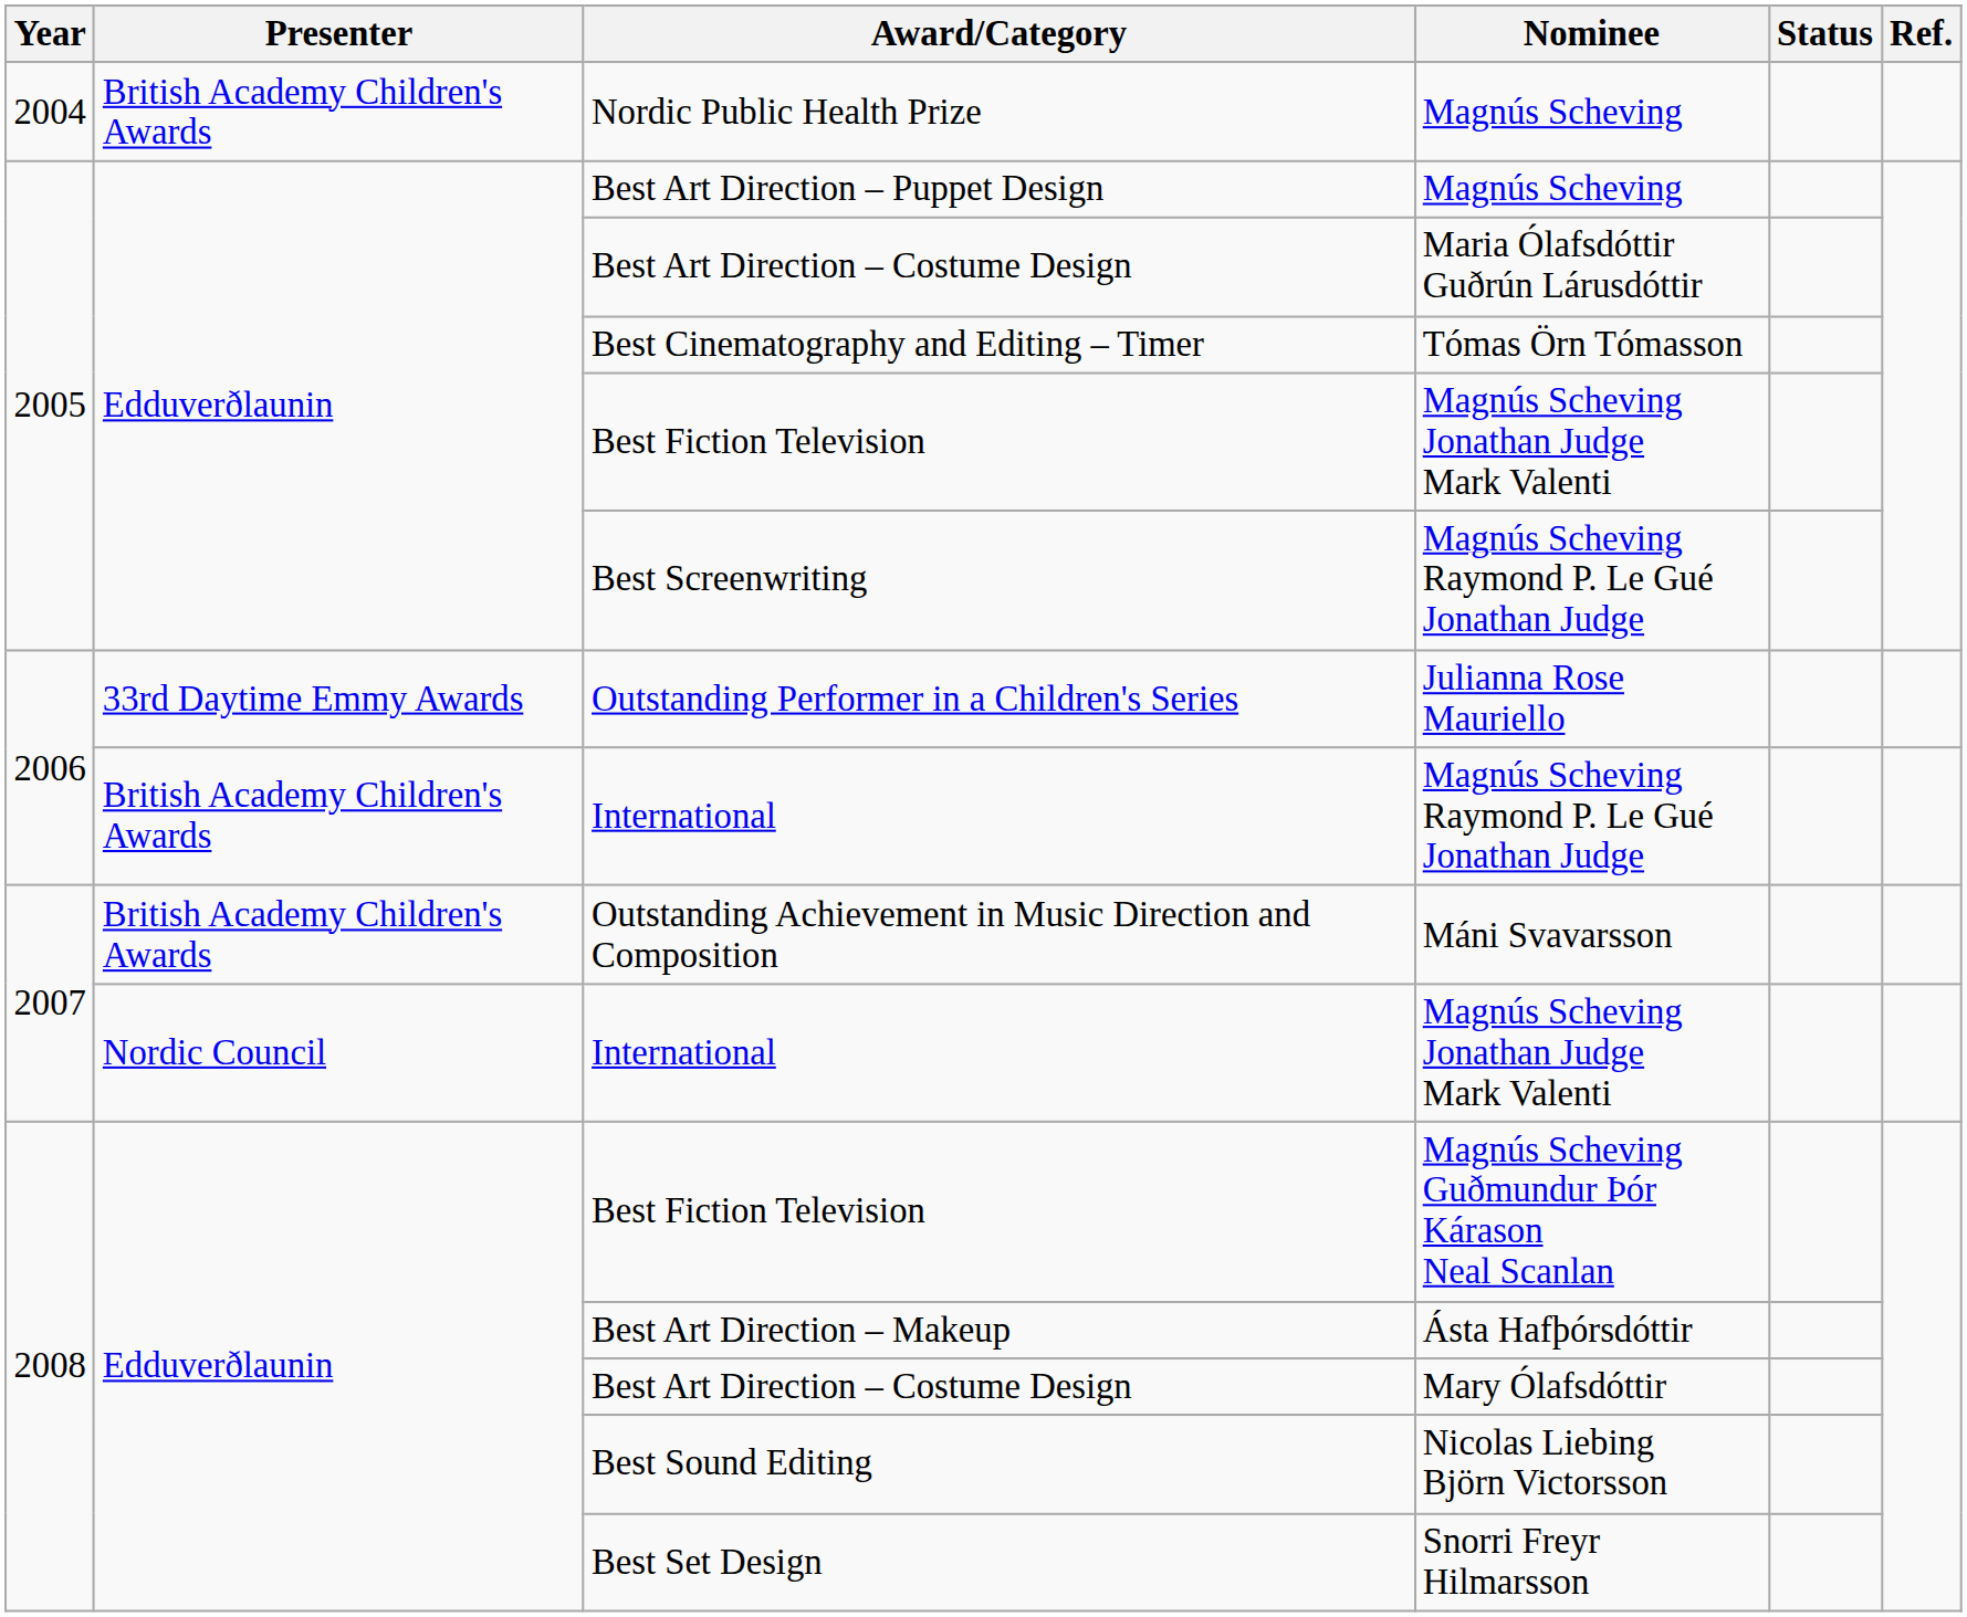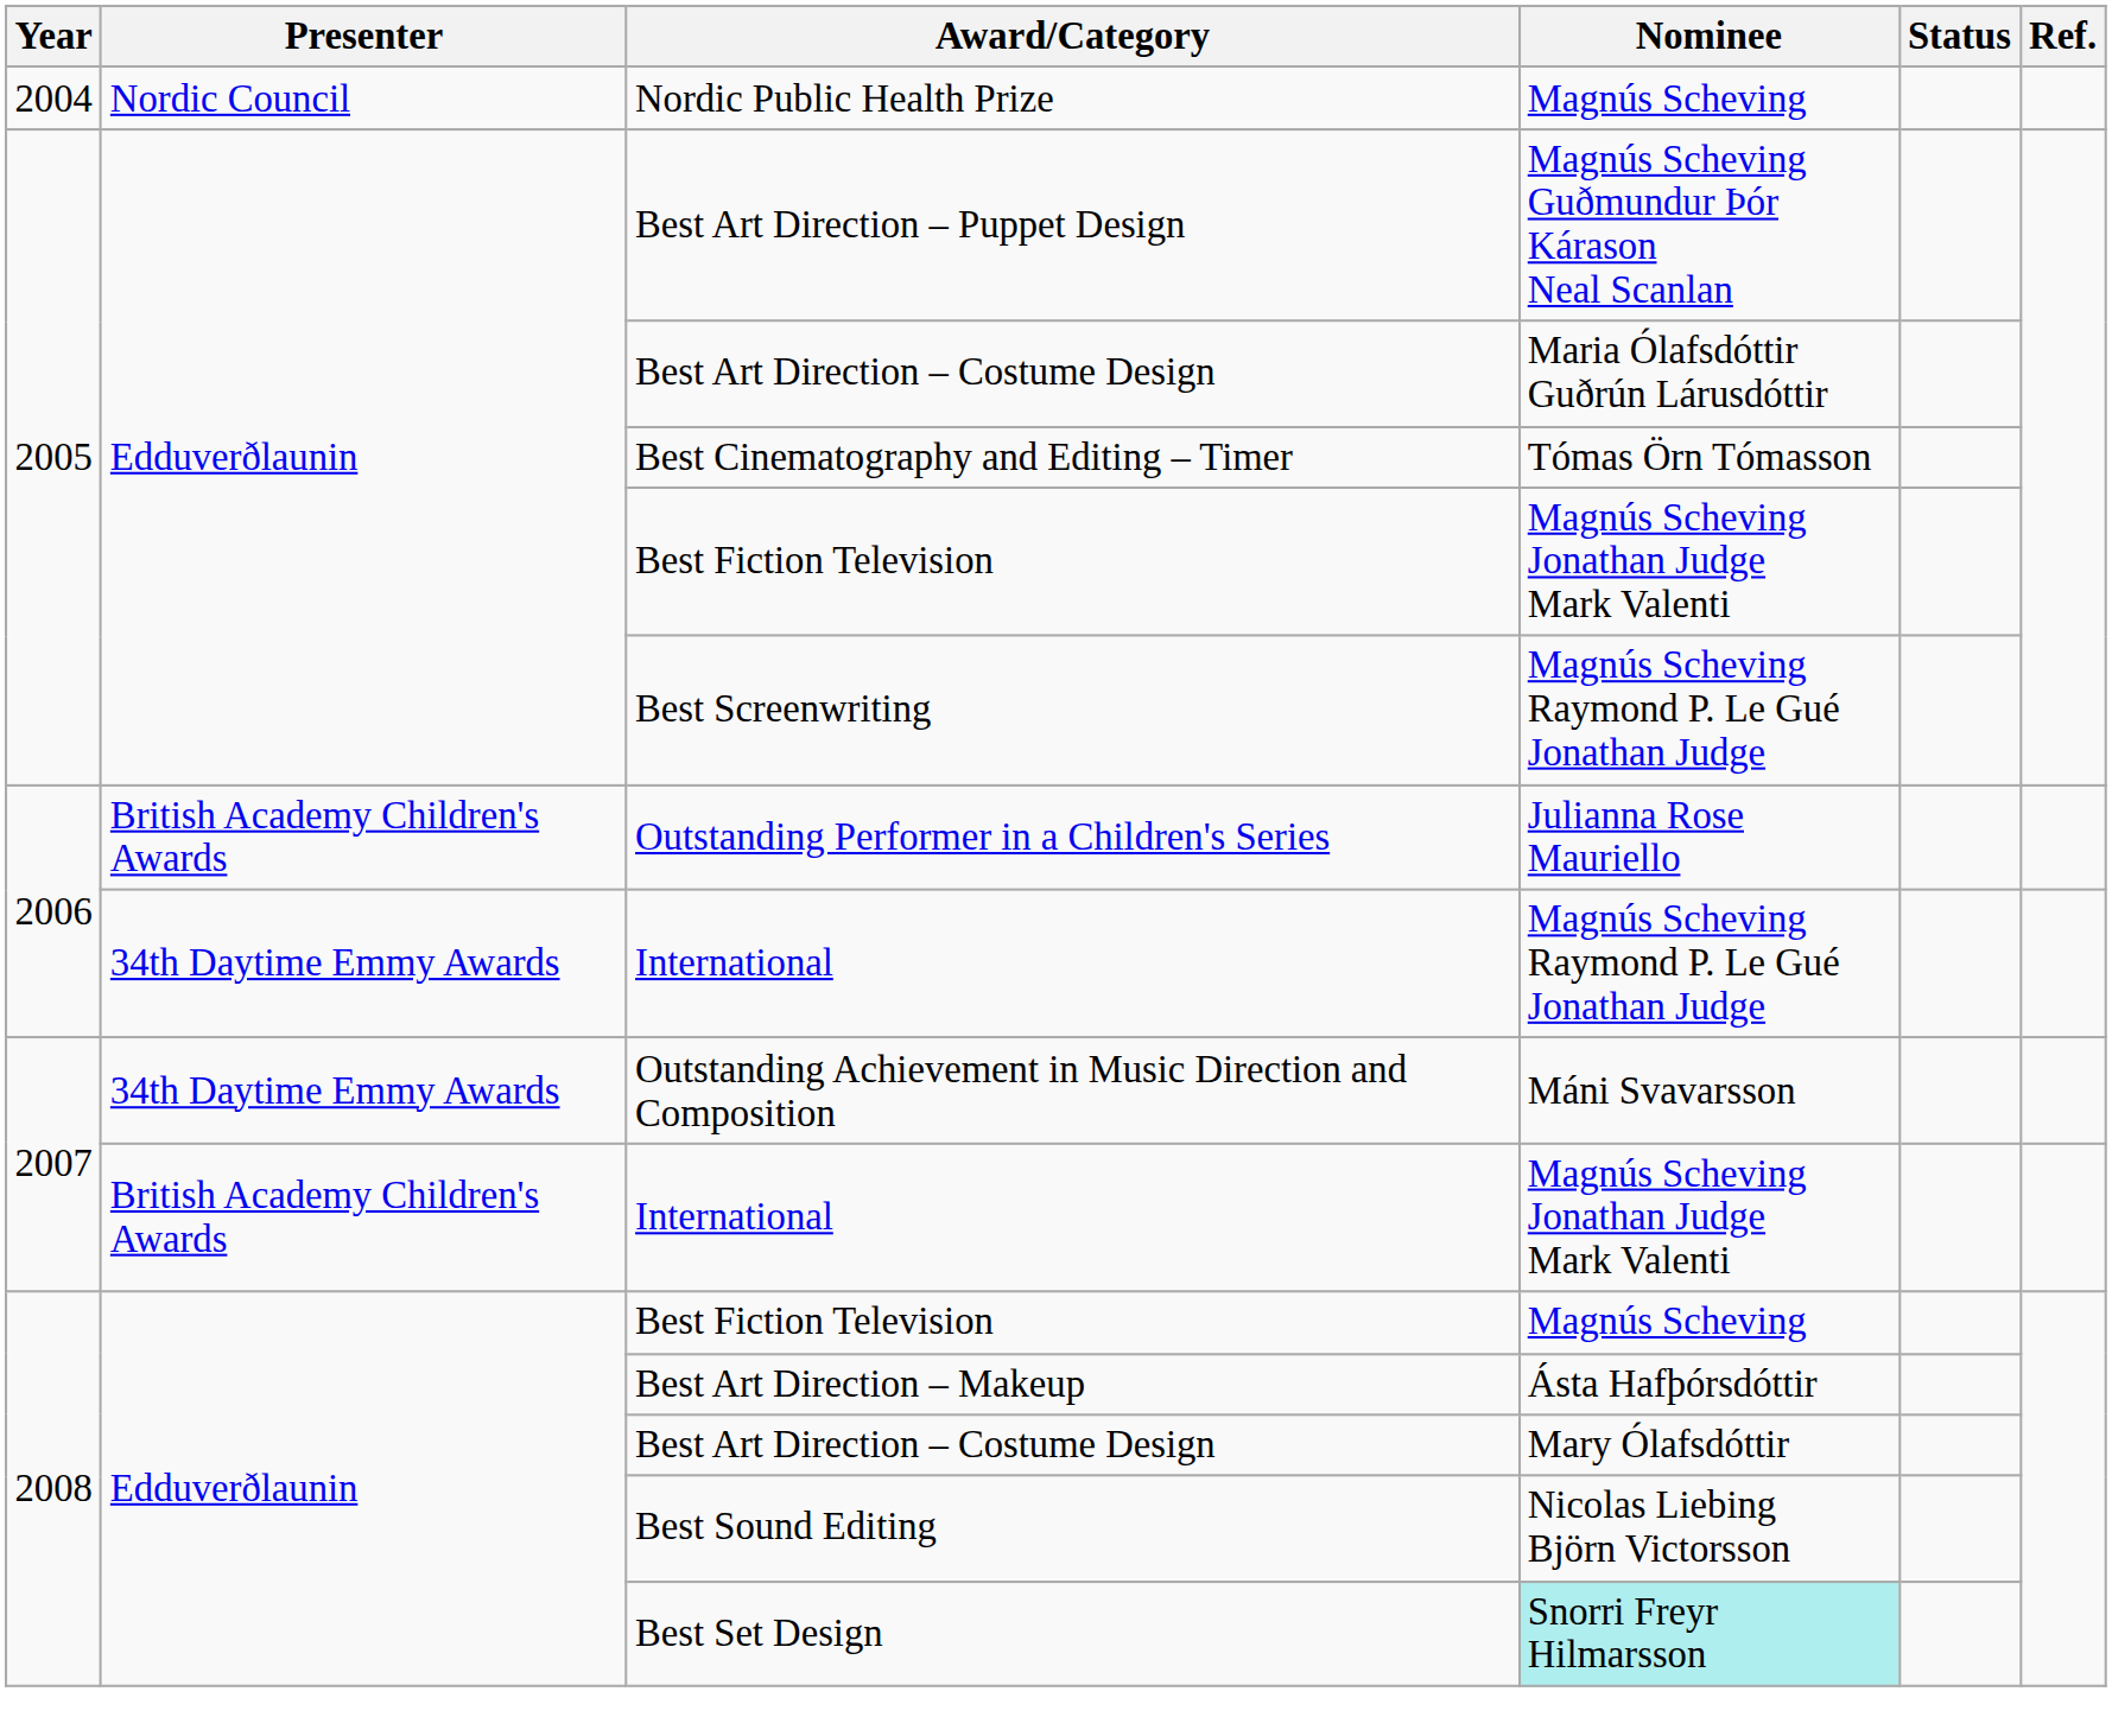Nordic Public Health Prize | Presenter: British Academy Children's Awards -> Nordic Council
Best Art Direction – Puppet Design | Nominee: Magnús Scheving -> Magnús Scheving Guðmundur Þór Kárason Neal Scanlan
Outstanding Performer in a Children's Series | Presenter: 33rd Daytime Emmy Awards -> British Academy Children's Awards
2006 / International | Presenter: British Academy Children's Awards -> 34th Daytime Emmy Awards
Outstanding Achievement in Music Direction and Composition | Presenter: British Academy Children's Awards -> 34th Daytime Emmy Awards
2007 / International | Presenter: Nordic Council -> British Academy Children's Awards
2008 / Best Fiction Television | Nominee: Magnús Scheving Guðmundur Þór Kárason Neal Scanlan -> Magnús Scheving
Best Set Design | Nominee: no background -> paleturquoise background
